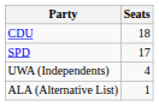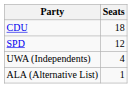SPD | Seats: 17 -> 12
